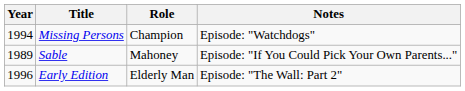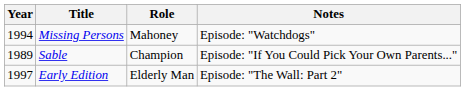Missing Persons | Role: Champion -> Mahoney
Sable | Role: Mahoney -> Champion
Early Edition | Year: 1996 -> 1997
